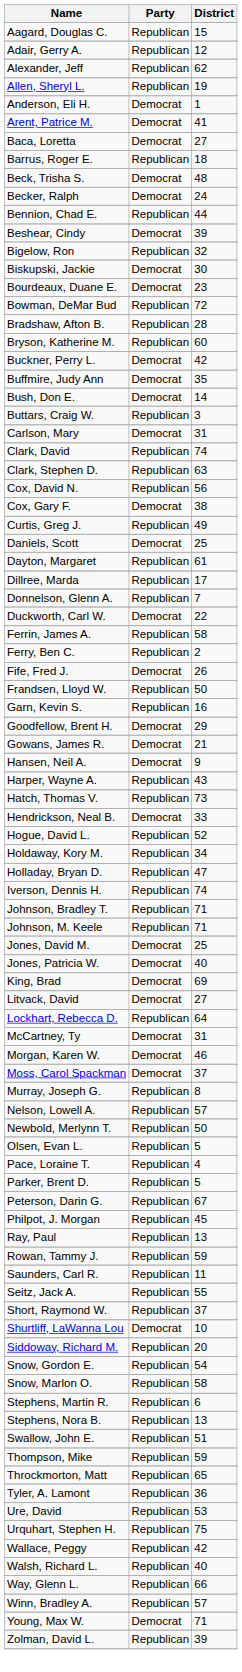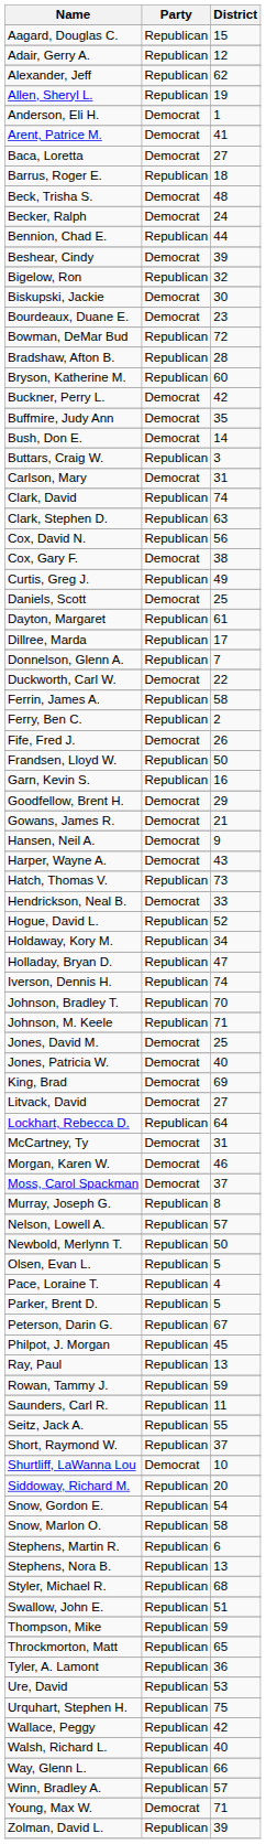Harper, Wayne A. | Party: Republican -> Democrat
Johnson, Bradley T. | District: 71 -> 70
+ row: Styler, Michael R. | Republican | 68
